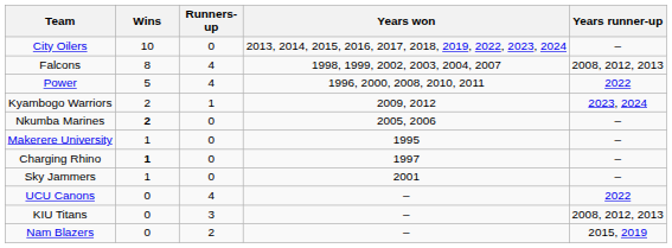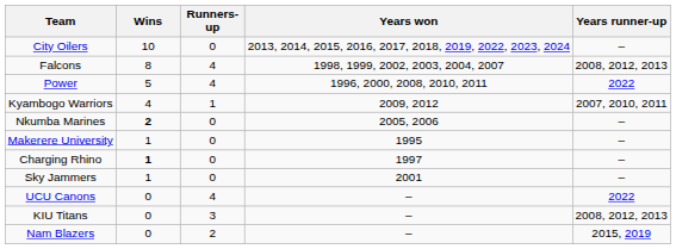Kyambogo Warriors | Wins: 2 -> 4
Kyambogo Warriors | Years runner-up: 2023, 2024 -> 2007, 2010, 2011
